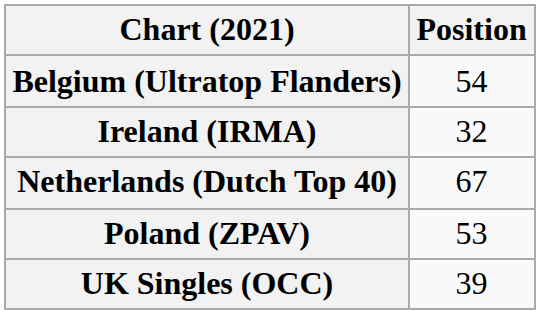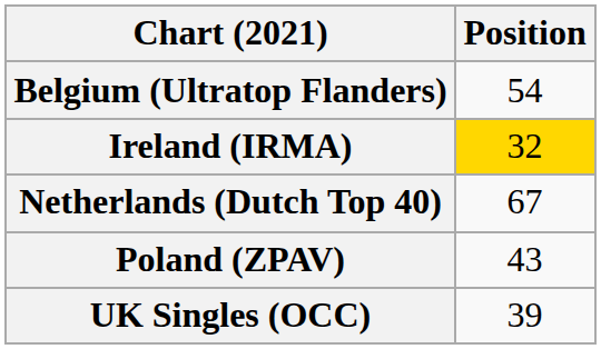Ireland (IRMA) | Position: no background -> gold background
Poland (ZPAV) | Position: 53 -> 43
